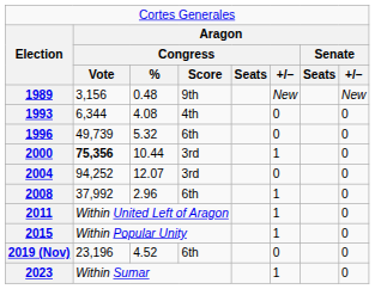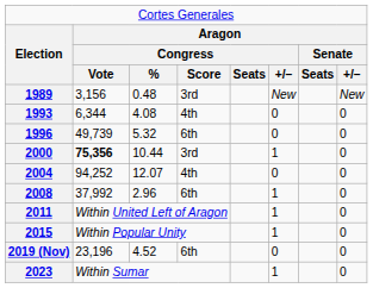1989 | column 4: 9th -> 3rd
2004 | column 4: 3rd -> 4th
